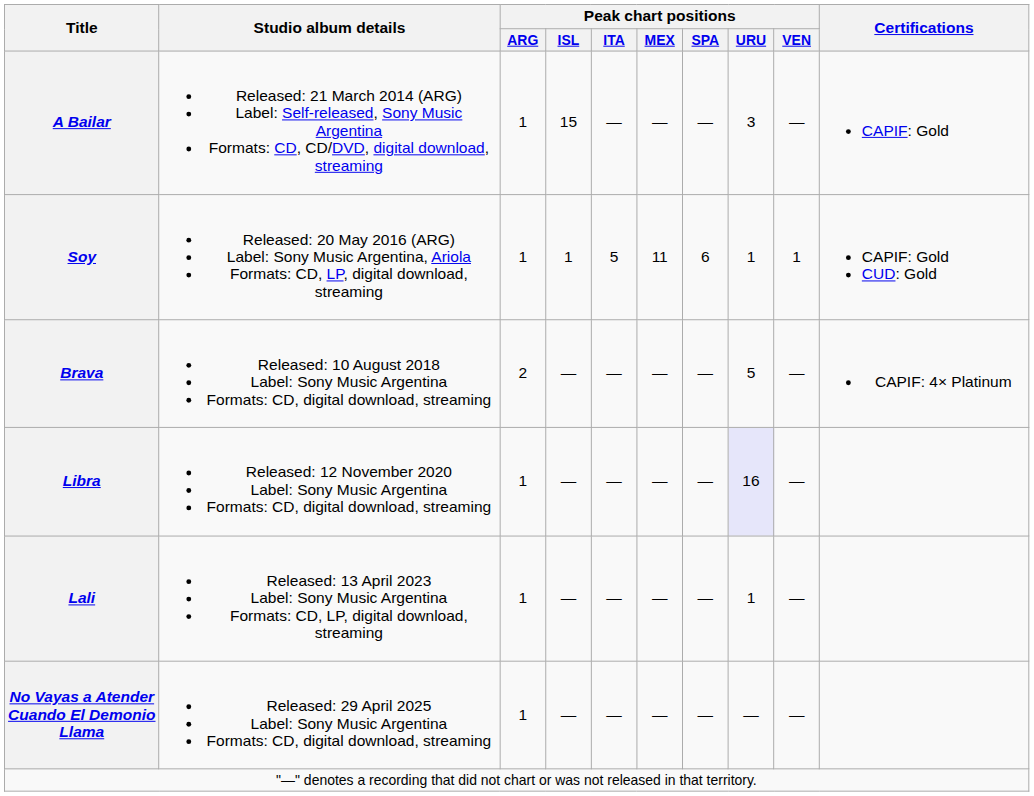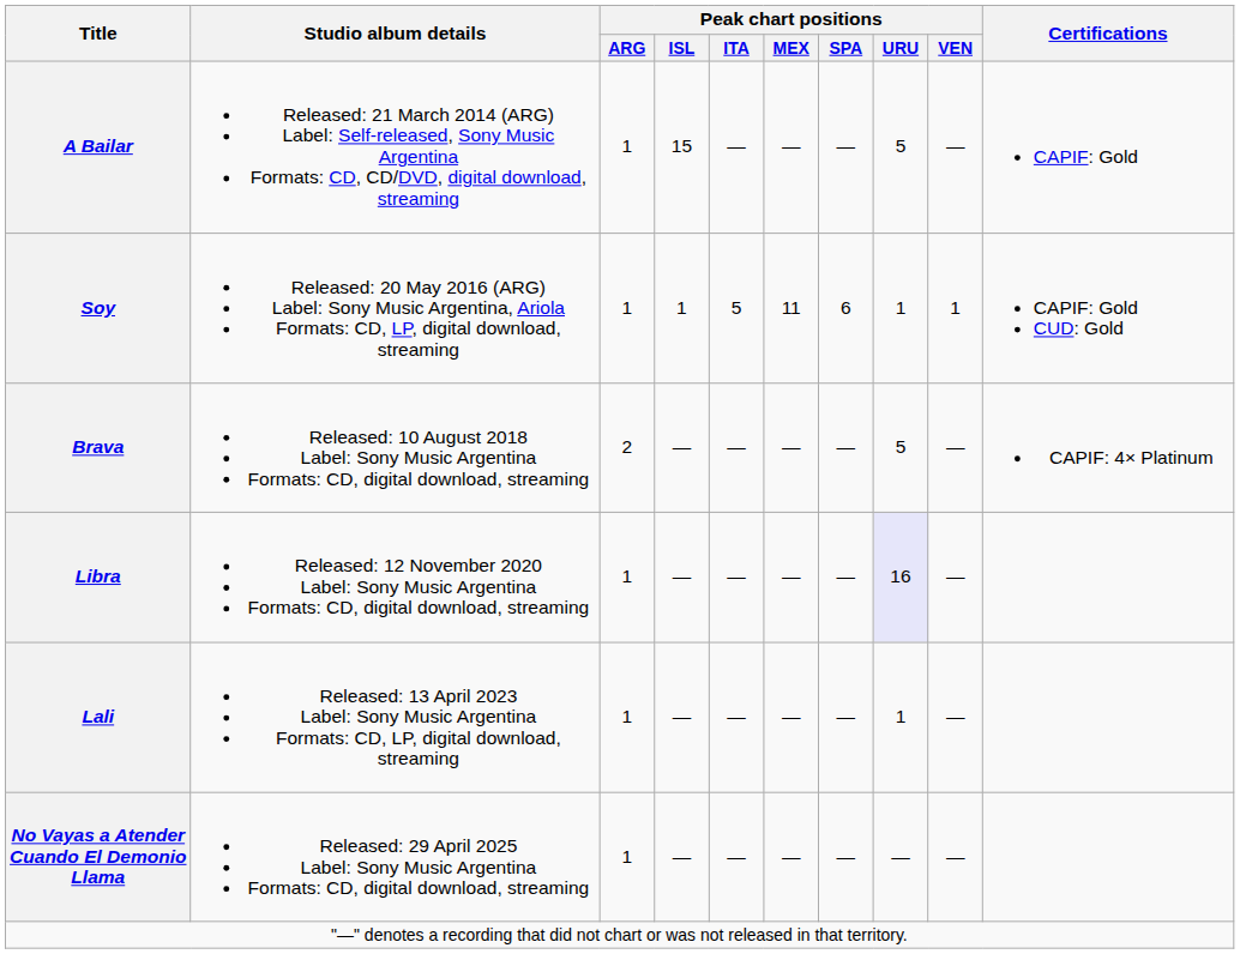A Bailar | Peak chart positions / URU: 3 -> 5
